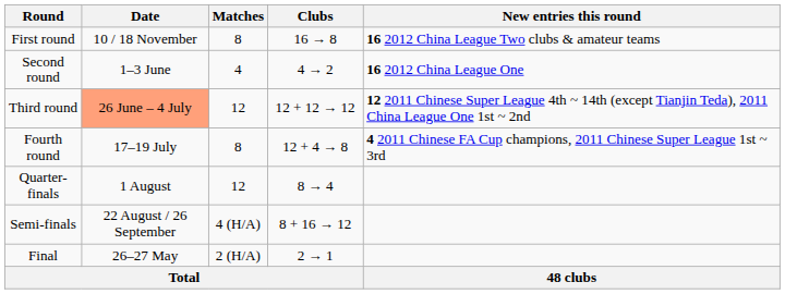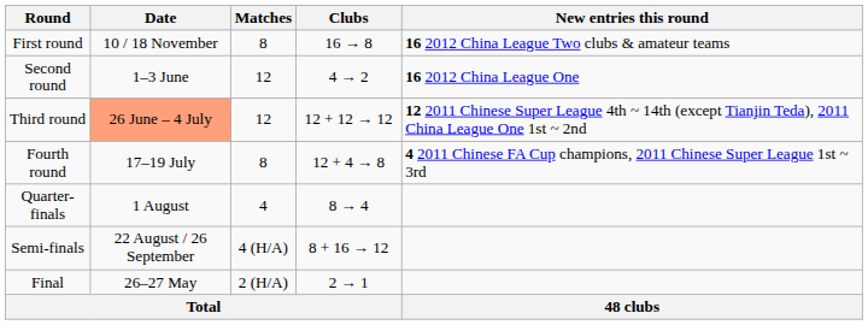Second round | Matches: 4 -> 12
Quarter-finals | Matches: 12 -> 4
